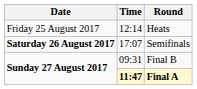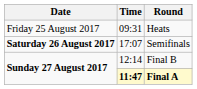Heats | Time: 12:14 -> 09:31
Final B | Time: 09:31 -> 12:14
